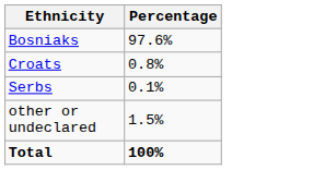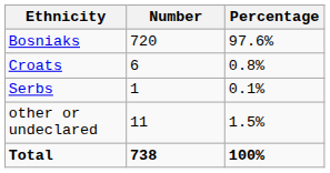+ column: Number | 720 | 6 | 1 | 11 | 738
